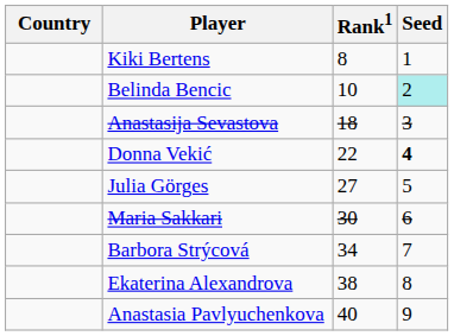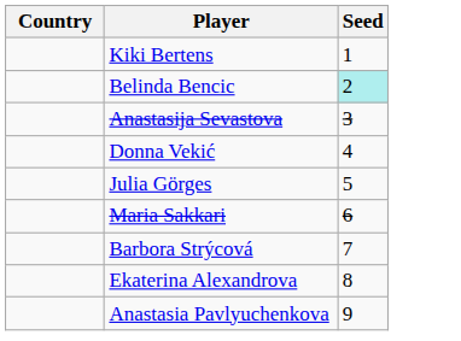- column: Rank1 | 8 | 10 | 18 | 22 | 27 | 30 | 34 | 38 | 40
Donna Vekić | Seed: bold -> normal
